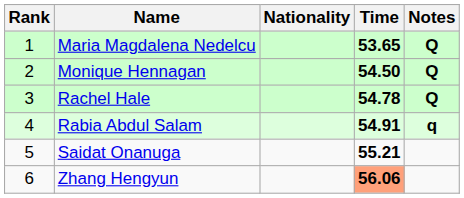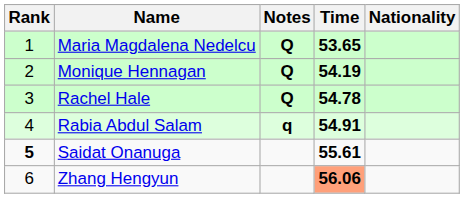columns swapped: Nationality <-> Notes
Monique Hennagan | Time: 54.50 -> 54.19
Saidat Onanuga | Rank: normal -> bold
Saidat Onanuga | Time: 55.21 -> 55.61
